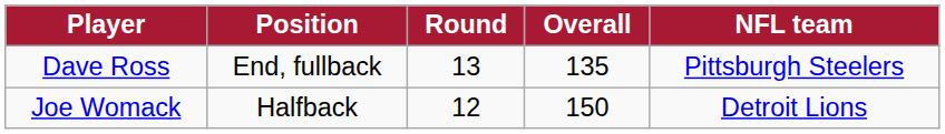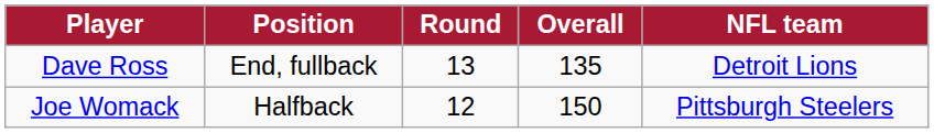Dave Ross | NFL team: Pittsburgh Steelers -> Detroit Lions
Joe Womack | NFL team: Detroit Lions -> Pittsburgh Steelers
